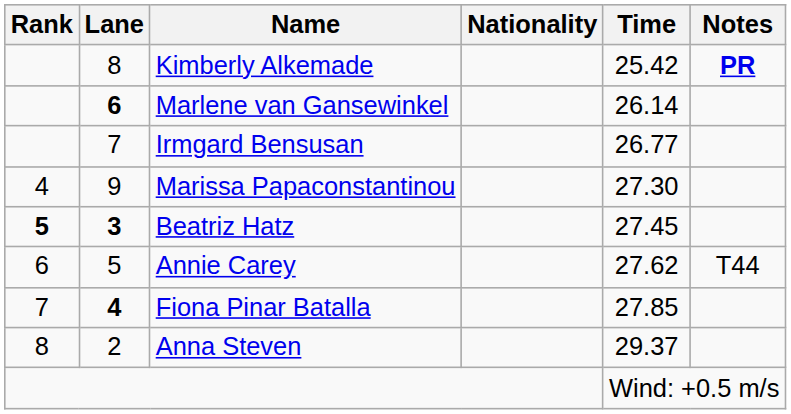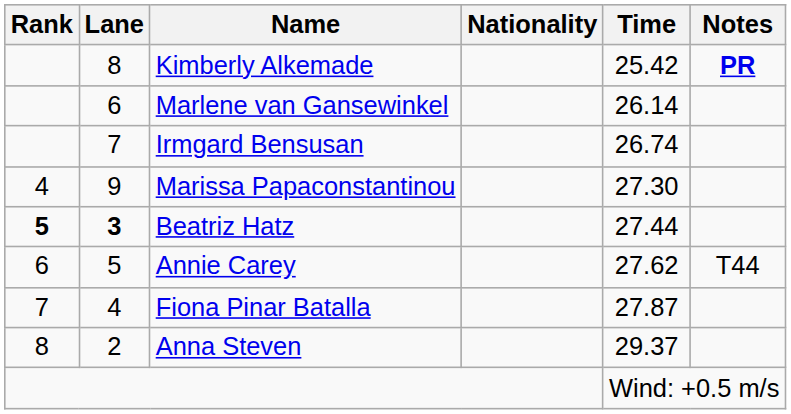Marlene van Gansewinkel | Lane: bold -> normal
Irmgard Bensusan | Time: 26.77 -> 26.74
Beatriz Hatz | Time: 27.45 -> 27.44
Fiona Pinar Batalla | Lane: bold -> normal
Fiona Pinar Batalla | Time: 27.85 -> 27.87
